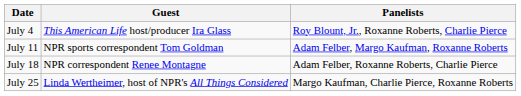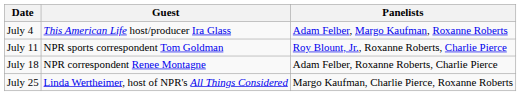July 4 | Panelists: Roy Blount, Jr., Roxanne Roberts, Charlie Pierce -> Adam Felber, Margo Kaufman, Roxanne Roberts
July 11 | Panelists: Adam Felber, Margo Kaufman, Roxanne Roberts -> Roy Blount, Jr., Roxanne Roberts, Charlie Pierce
